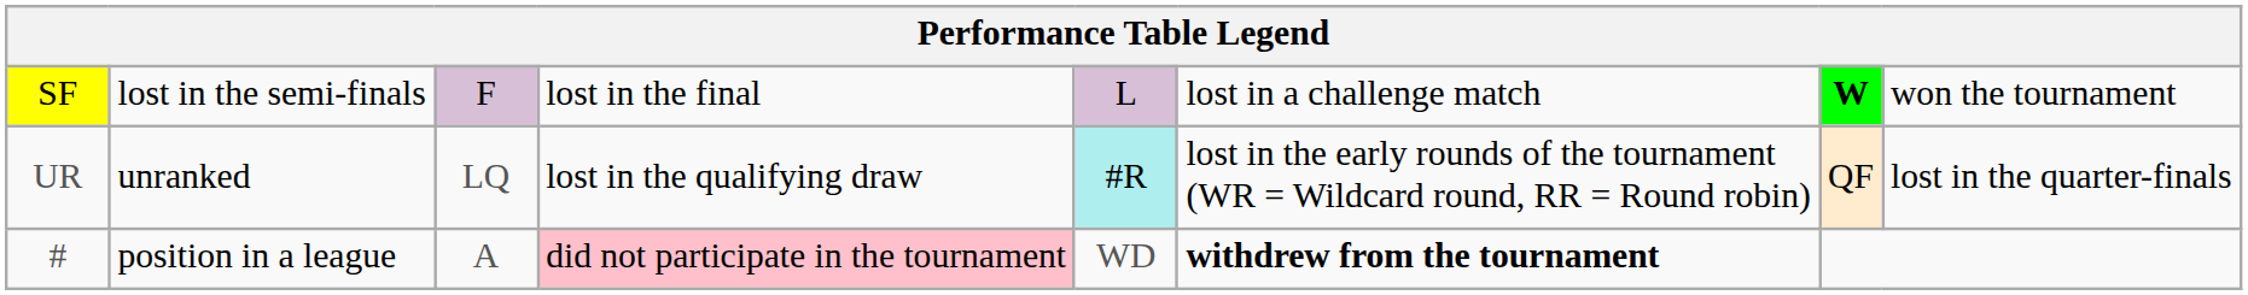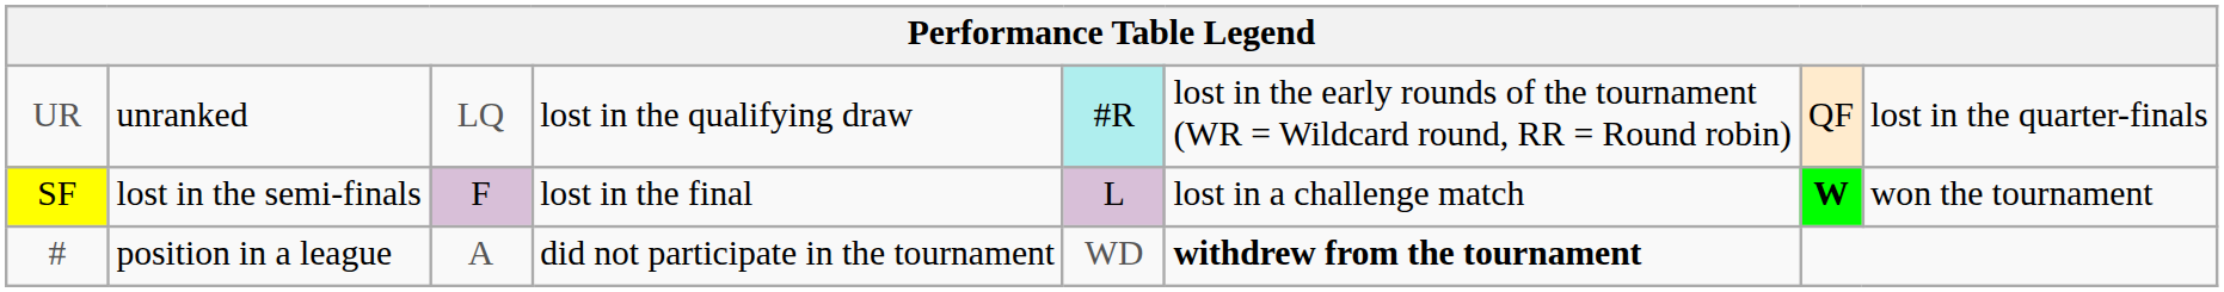rows swapped: UR <-> SF
# | column 4: pink background -> no background
